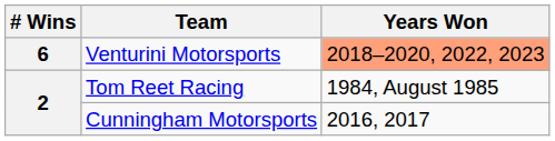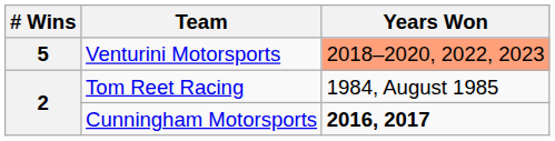Venturini Motorsports | # Wins: 6 -> 5
Cunningham Motorsports | Years Won: normal -> bold
